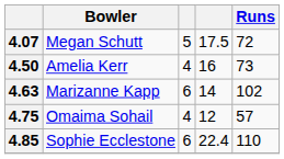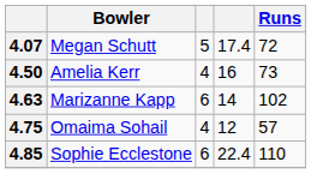4.07 | column 4: 17.5 -> 17.4
